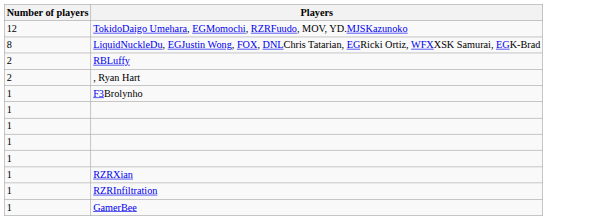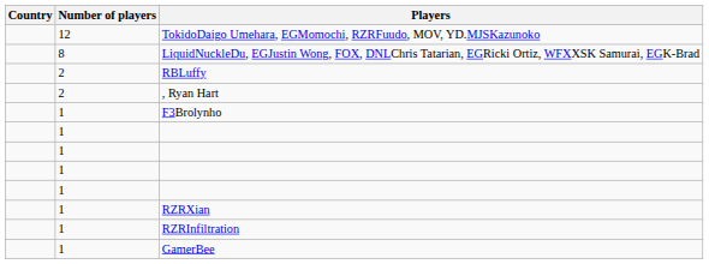+ column: Country
